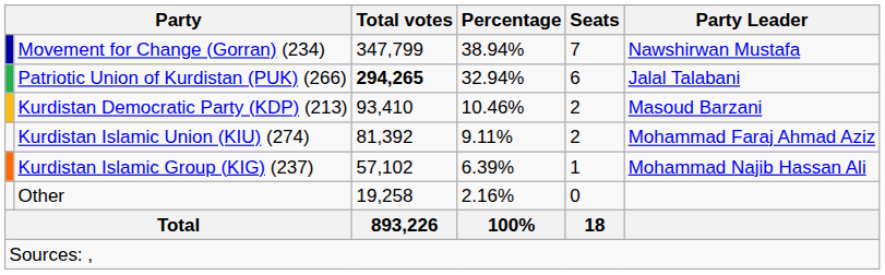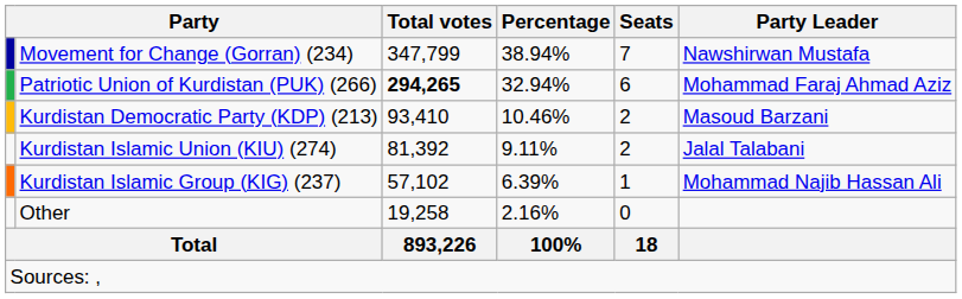Patriotic Union of Kurdistan (PUK) (266) | Party Leader: Jalal Talabani -> Mohammad Faraj Ahmad Aziz
Kurdistan Islamic Union (KIU) (274) | Party Leader: Mohammad Faraj Ahmad Aziz -> Jalal Talabani
